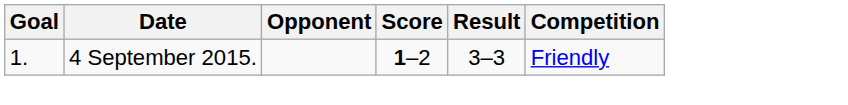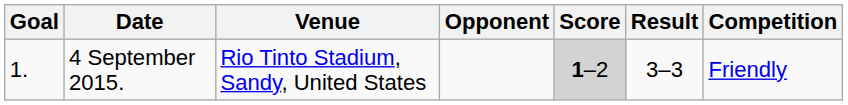+ column: Venue | Rio Tinto Stadium, Sandy, United States
4 September 2015. | Score: no background -> lightgrey background
